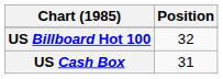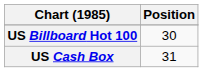US Billboard Hot 100 | Position: 32 -> 30
